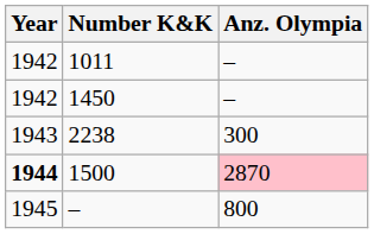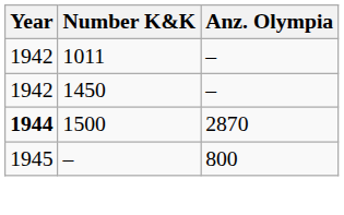- row: 1943 | 2238 | 300
1500 | Anz. Olympia: pink background -> no background
